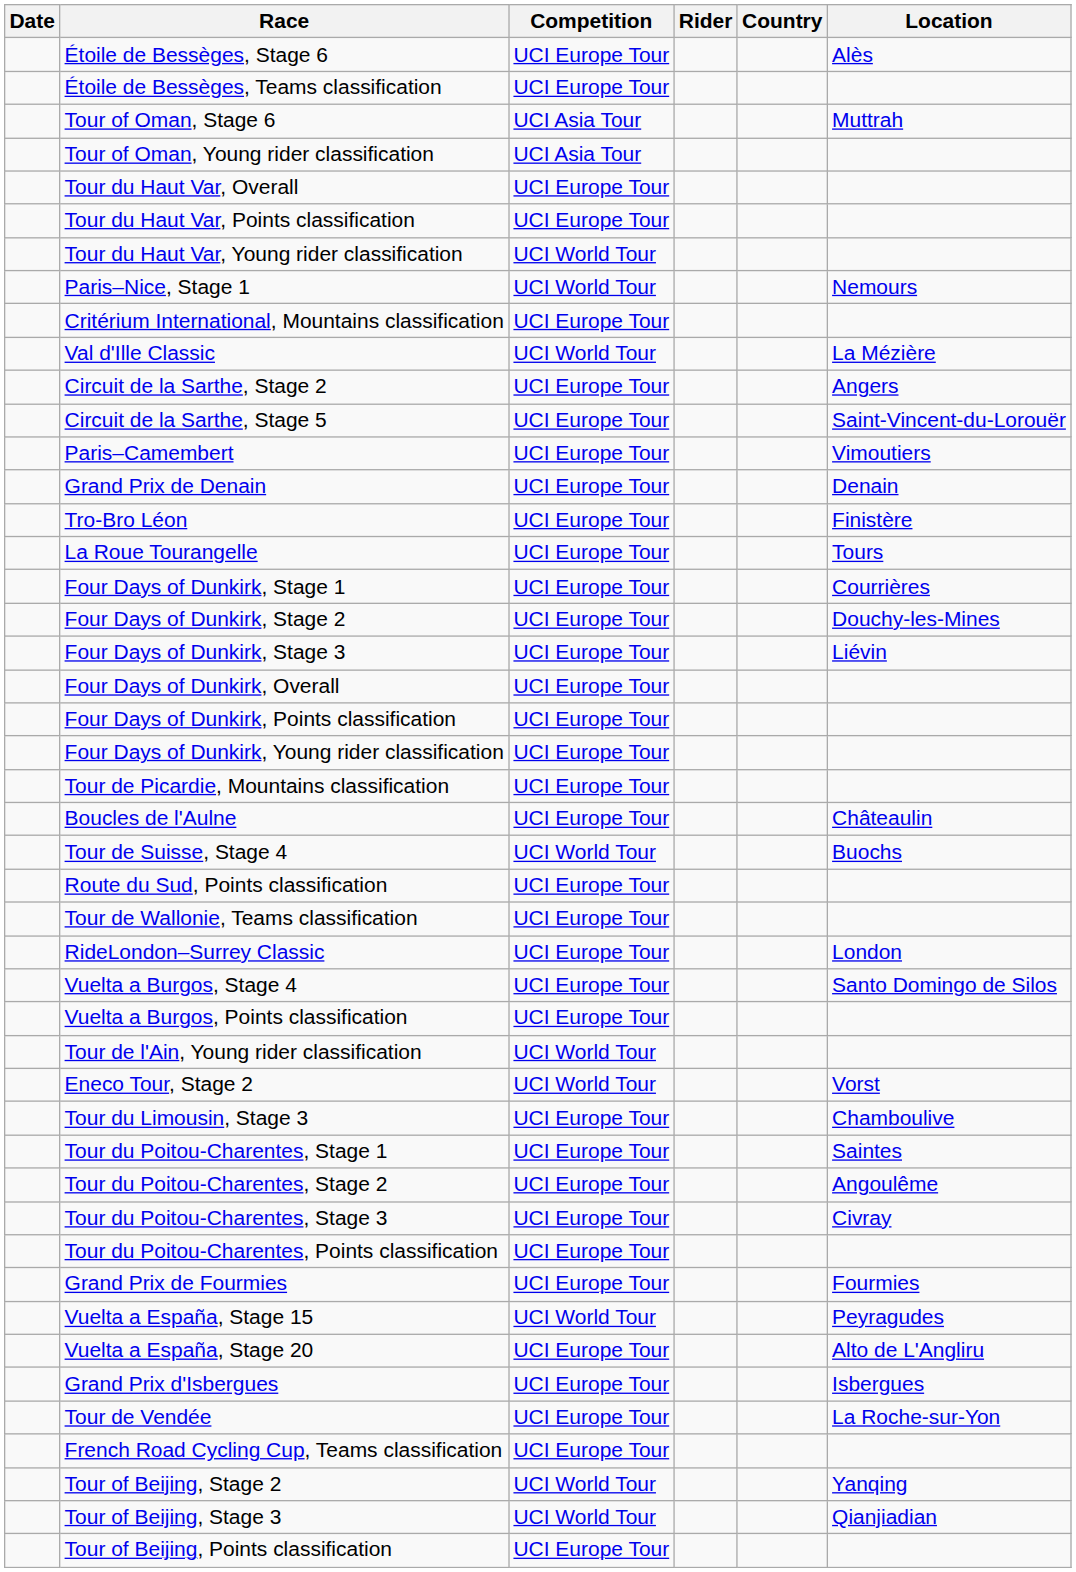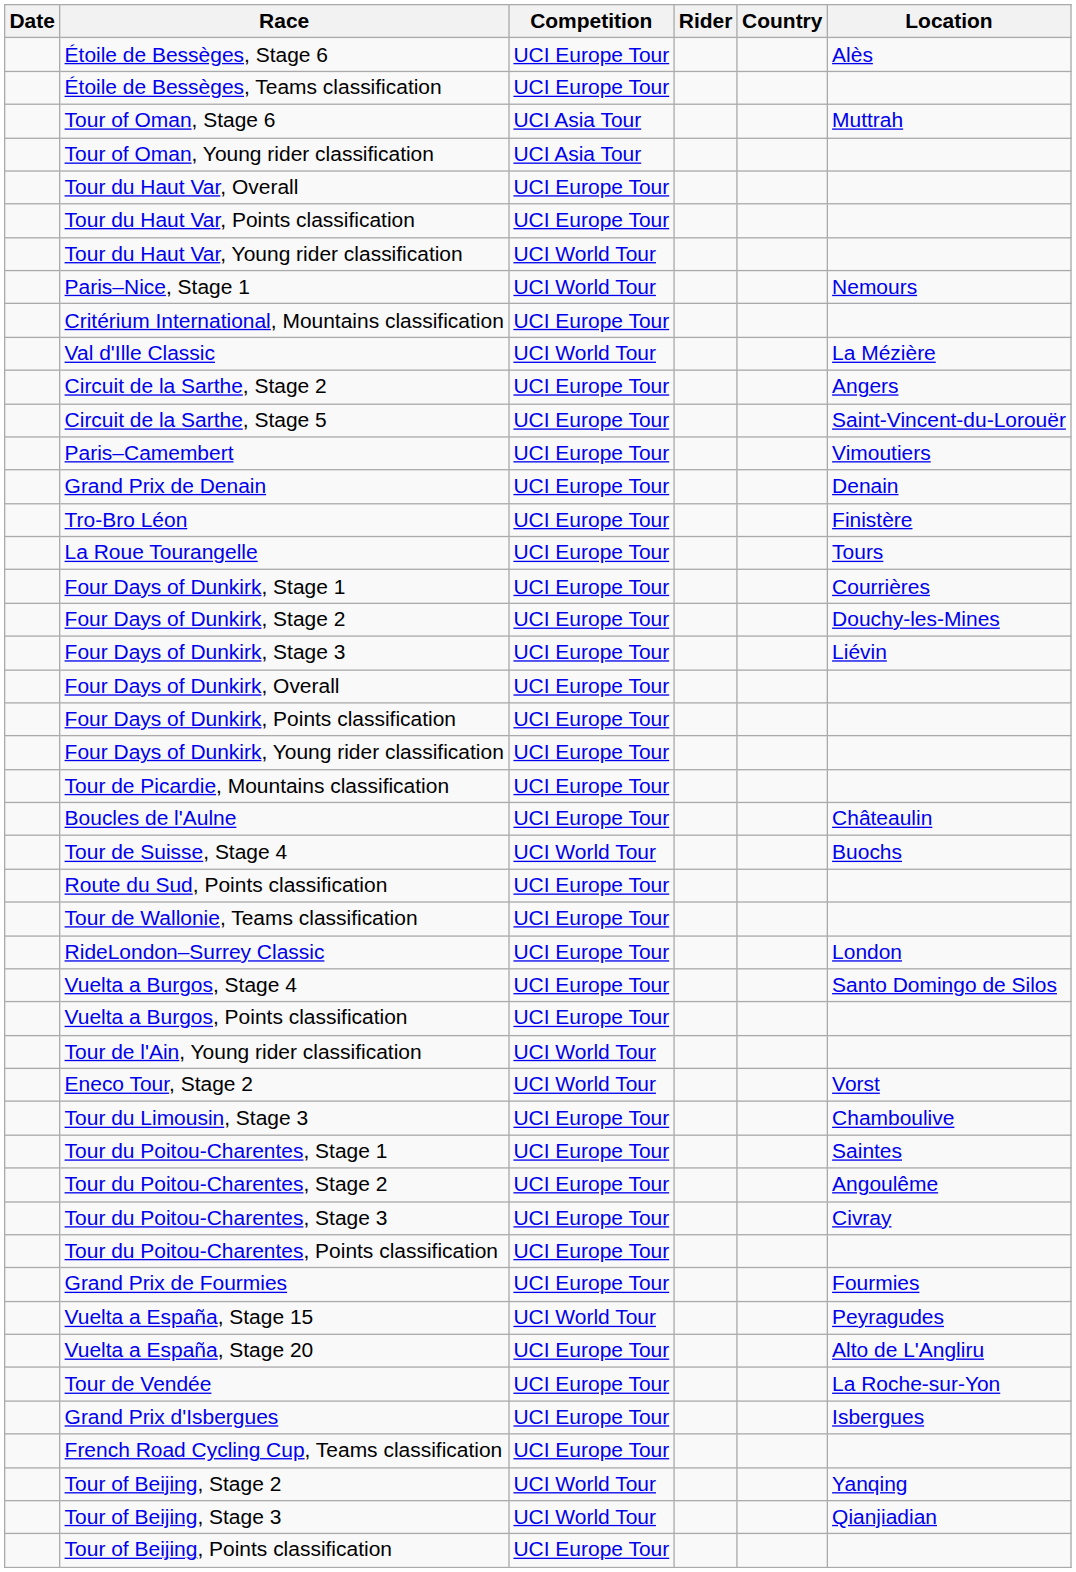rows swapped: Grand Prix d'Isbergues <-> Tour de Vendée
